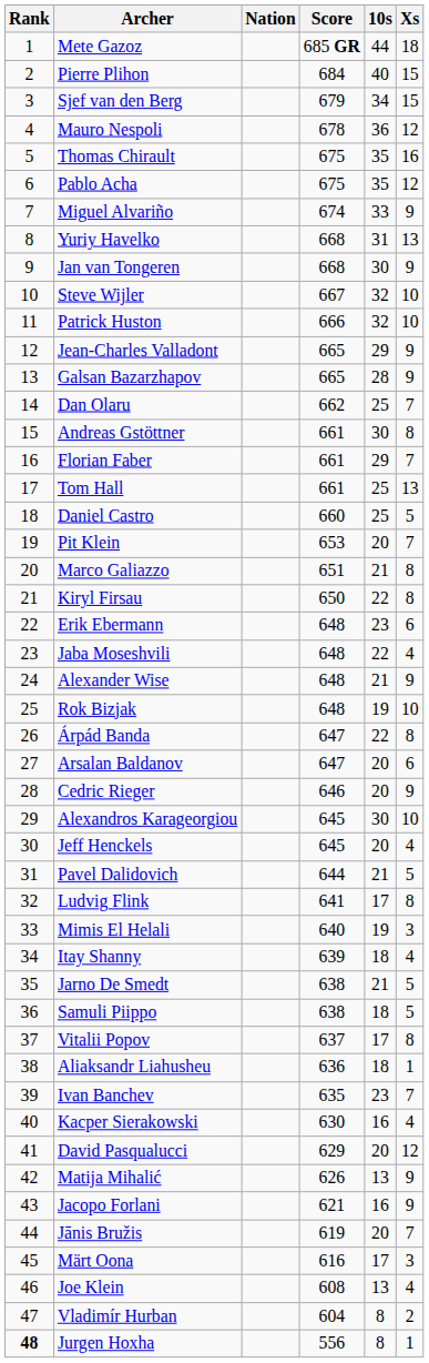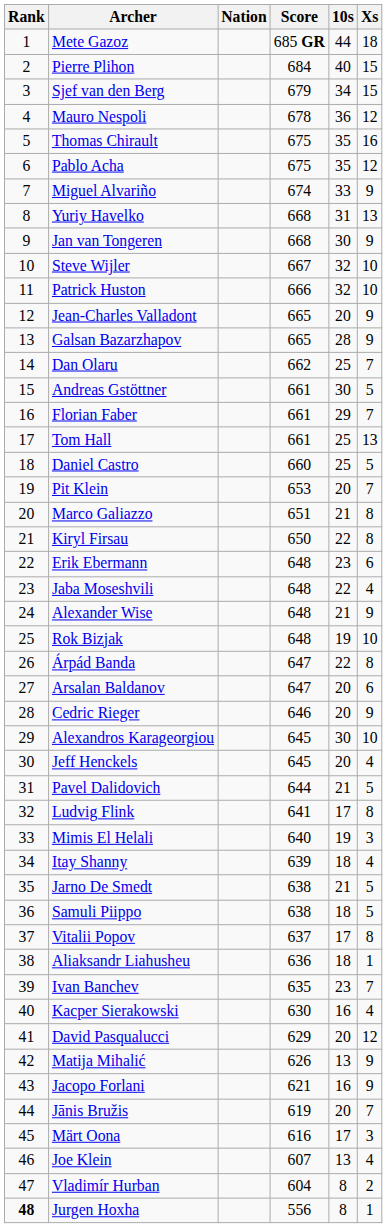Jean-Charles Valladont | 10s: 29 -> 20
Andreas Gstöttner | Xs: 8 -> 5
Joe Klein | Score: 608 -> 607
